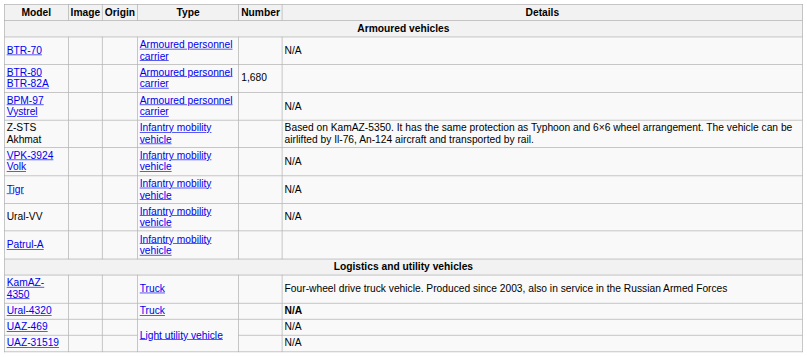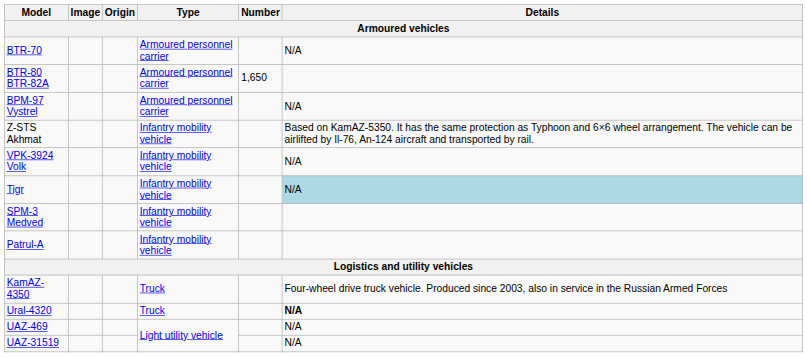BTR-80 BTR-82A | Number: 1,680 -> 1,650
Tigr | Details: no background -> lightblue background
- row: Ural-VV | Infantry mobility vehicle | N/A
+ row: SPM-3 Medved | Infantry mobility vehicle
